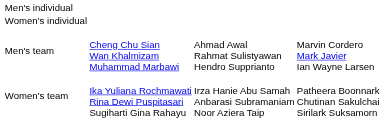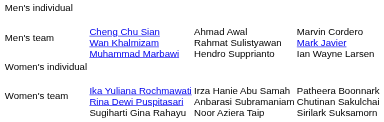rows swapped: Women's individual <-> Men's team
